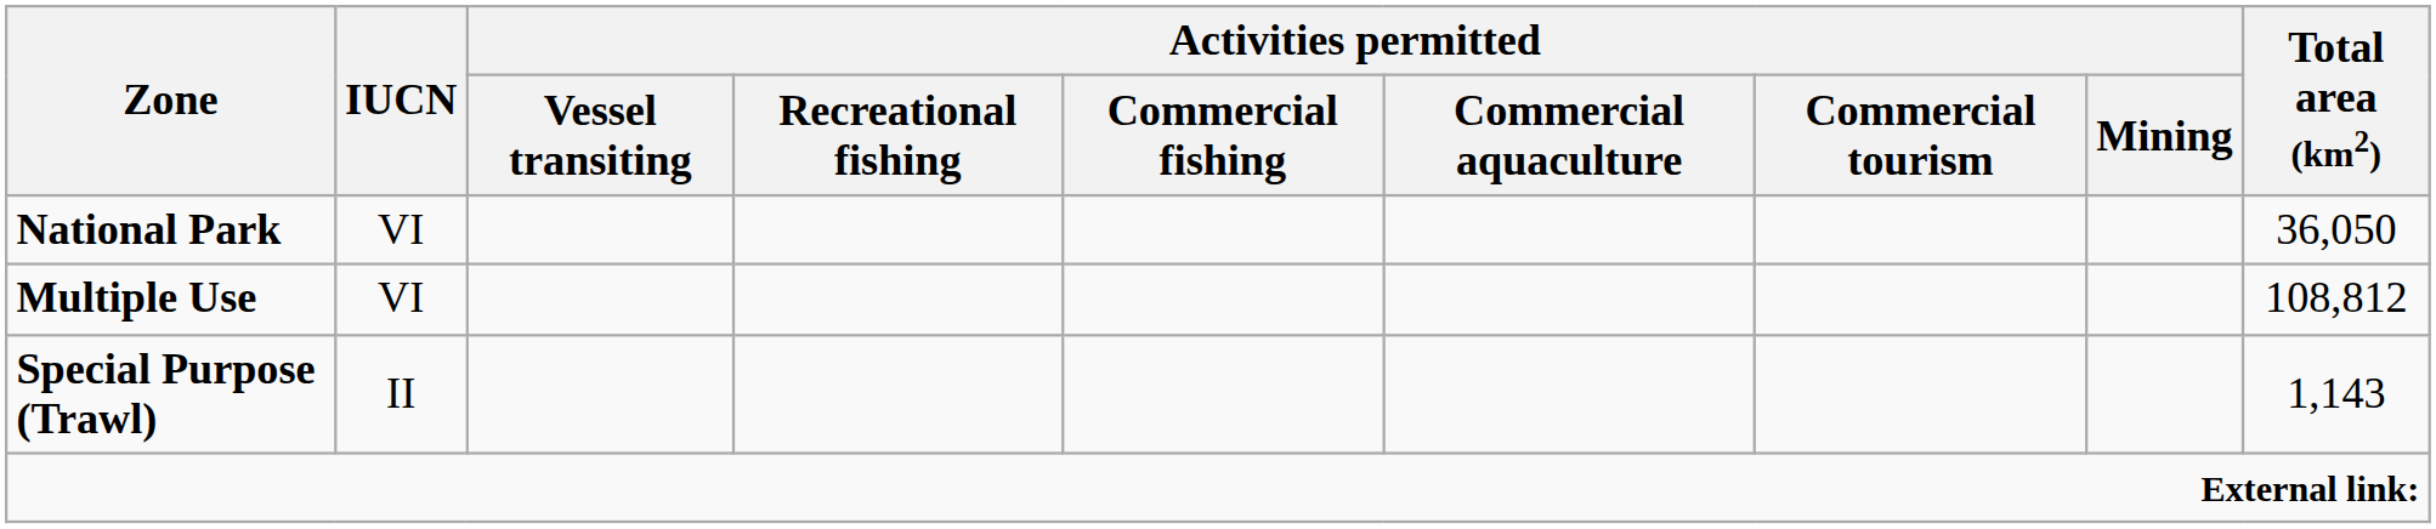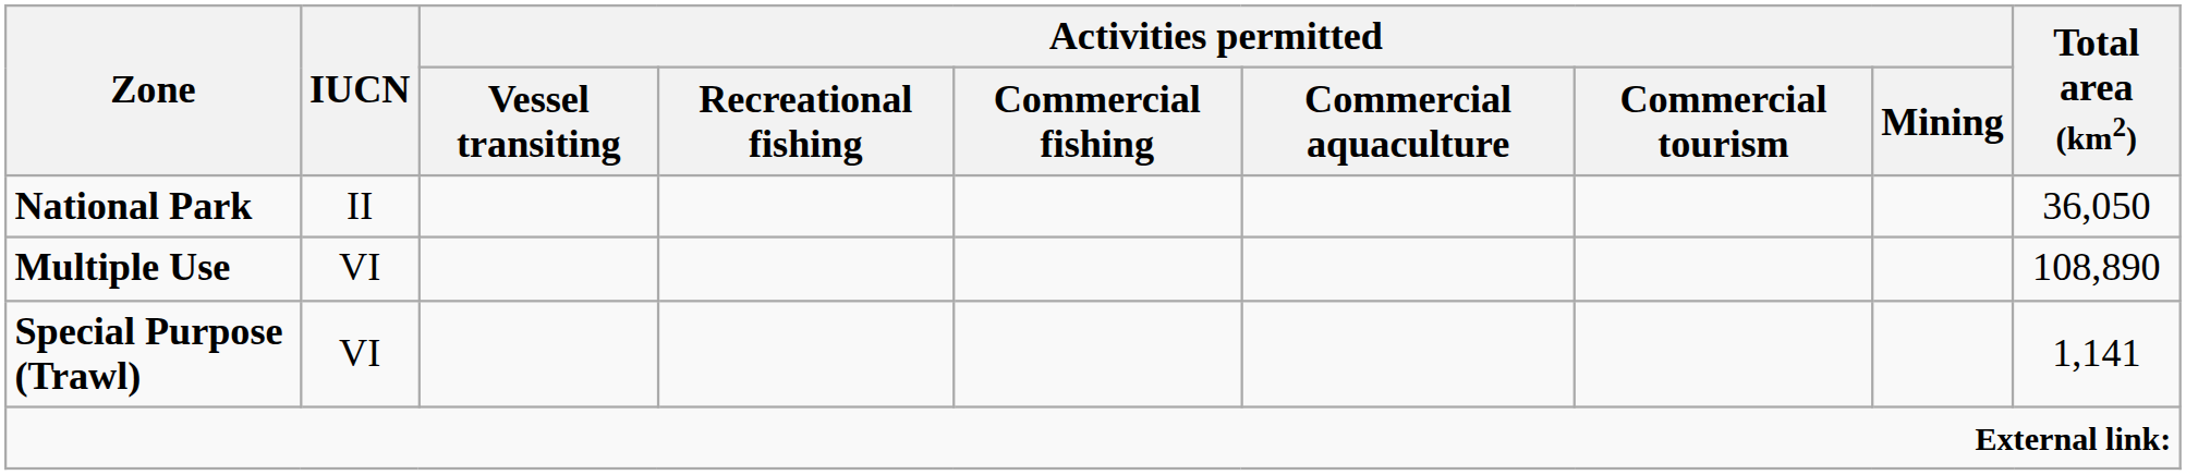National Park | IUCN: VI -> II
Multiple Use | Total area (km2): 108,812 -> 108,890
Special Purpose (Trawl) | IUCN: II -> VI
Special Purpose (Trawl) | Total area (km2): 1,143 -> 1,141
